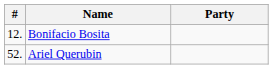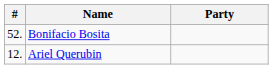Bonifacio Bosita | #: 12. -> 52.
Ariel Querubin | #: 52. -> 12.
